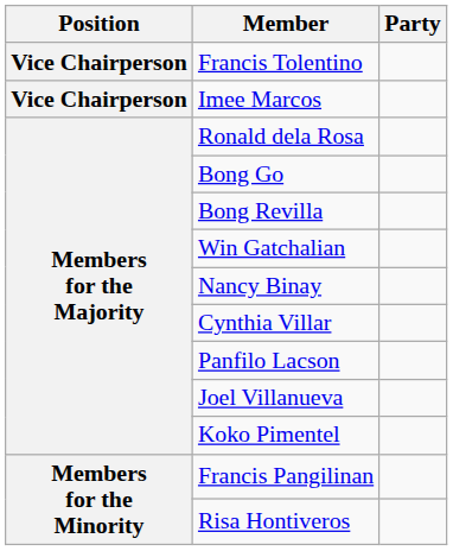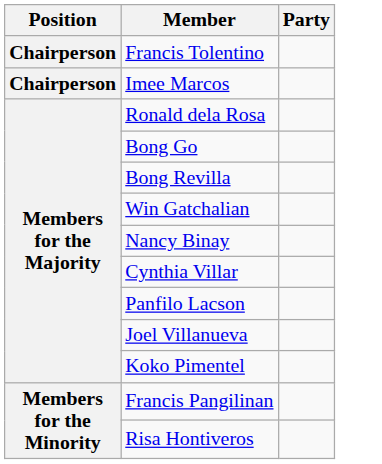Francis Tolentino | Position: Vice Chairperson -> Chairperson
Imee Marcos | Position: Vice Chairperson -> Chairperson
